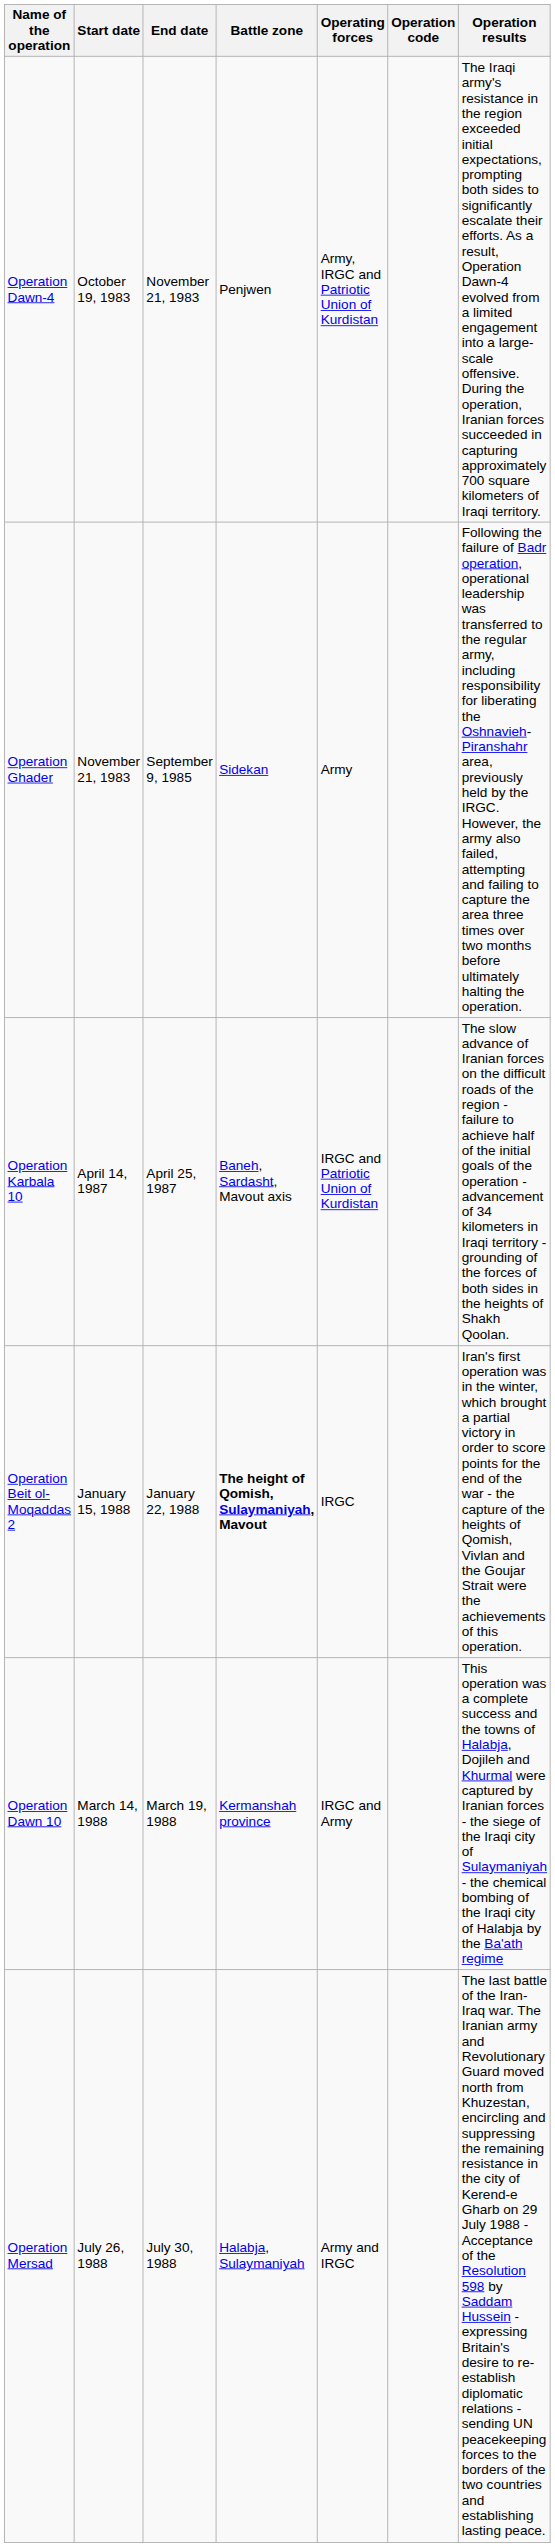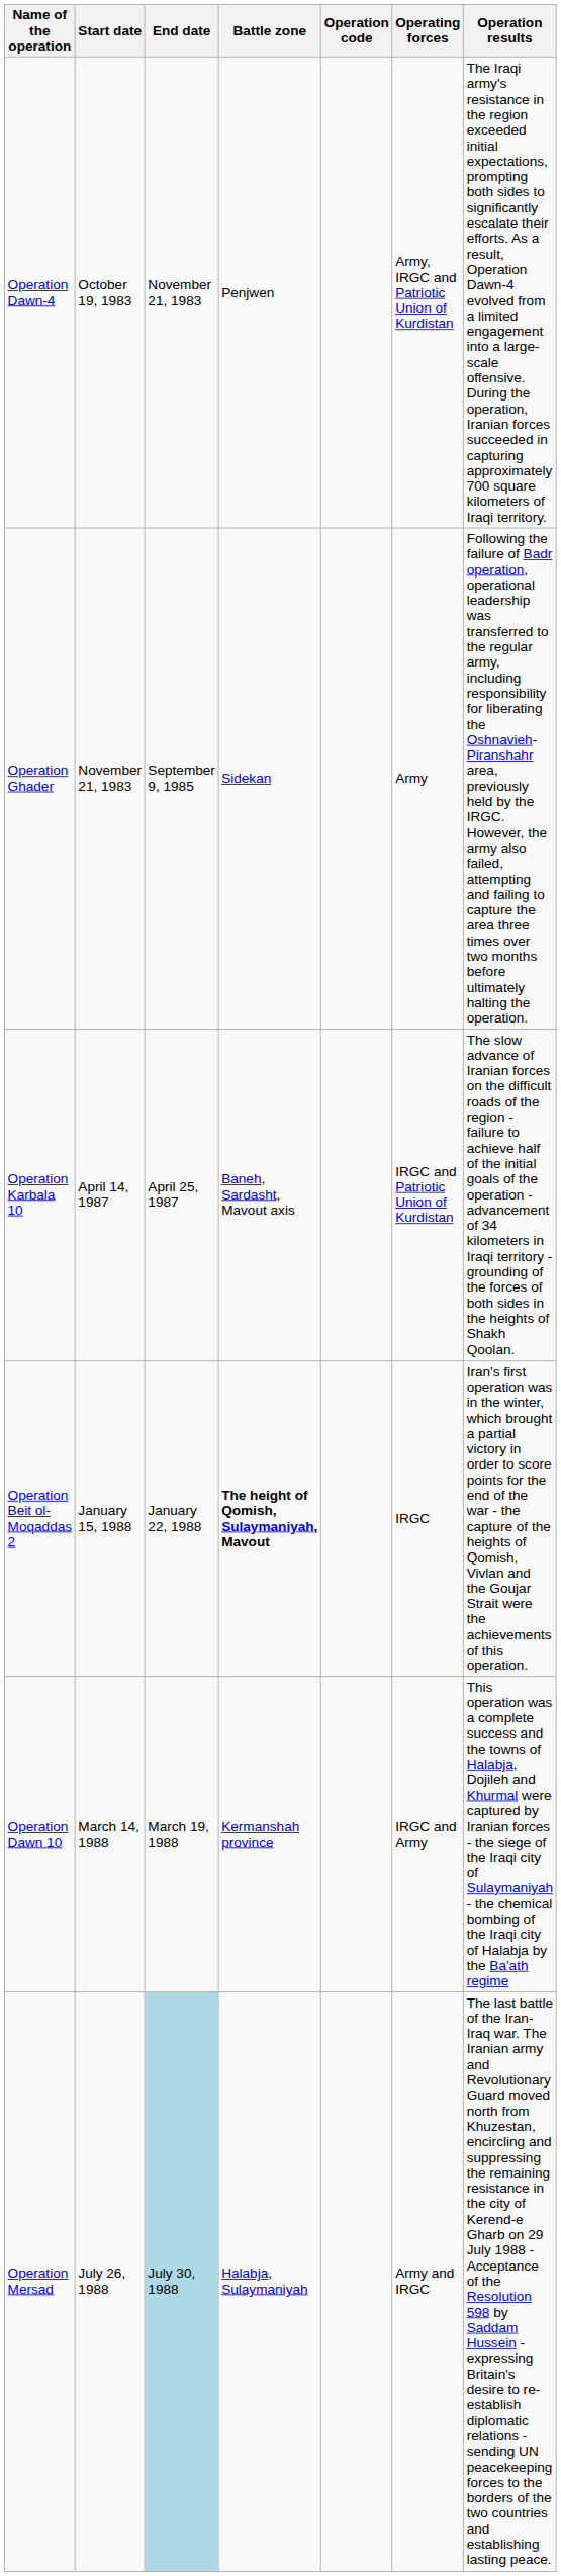columns swapped: Operation code <-> Operating forces
Operation Mersad | End date: no background -> lightblue background
